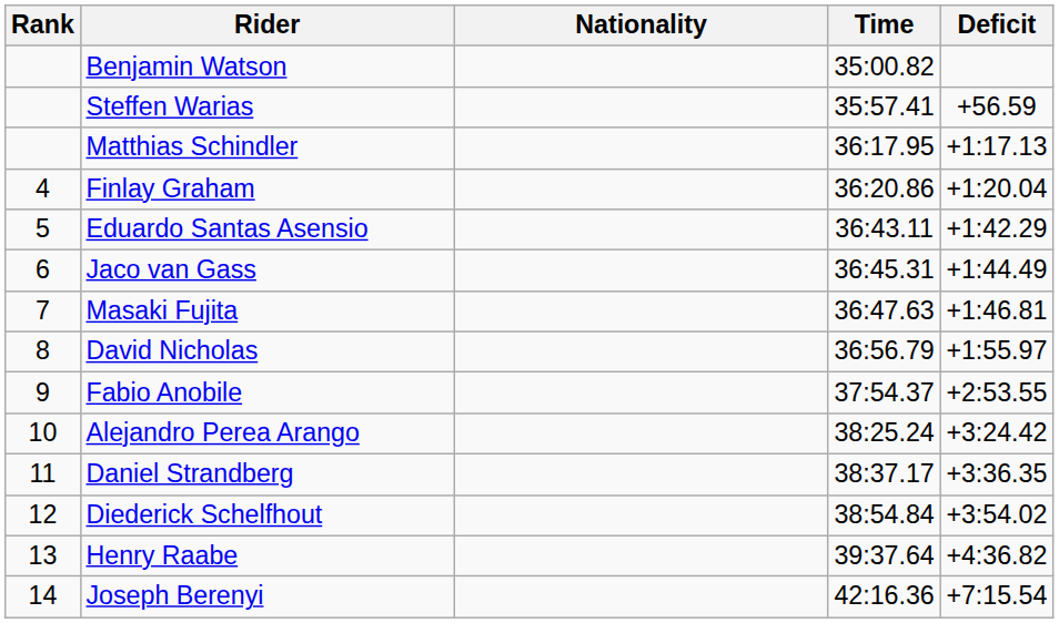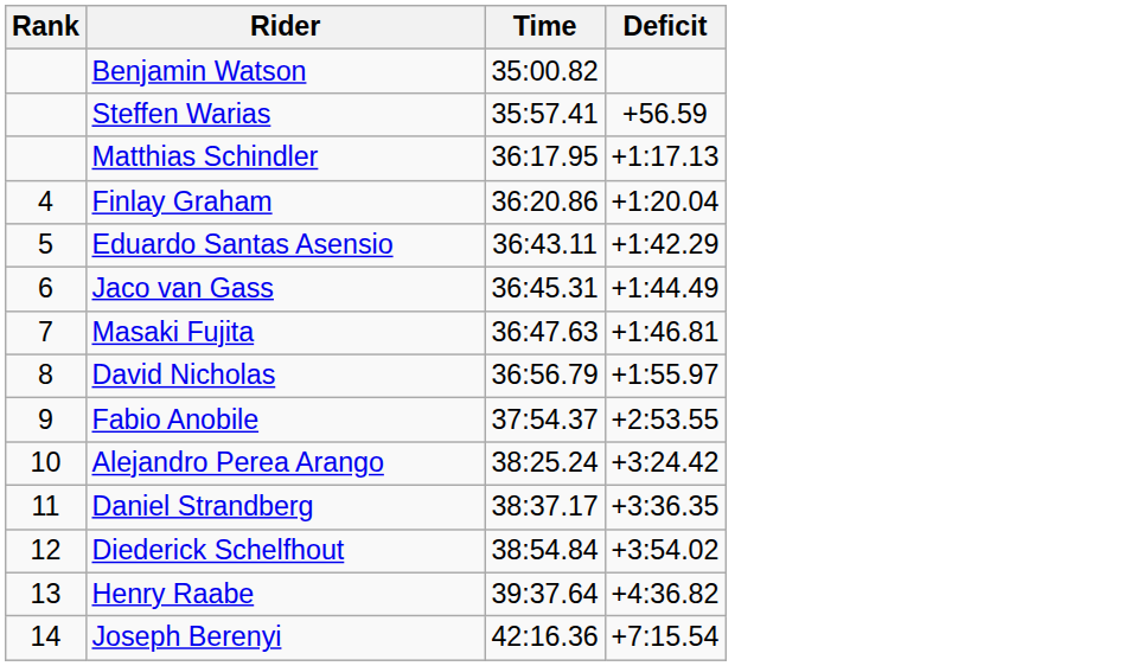- column: Nationality
